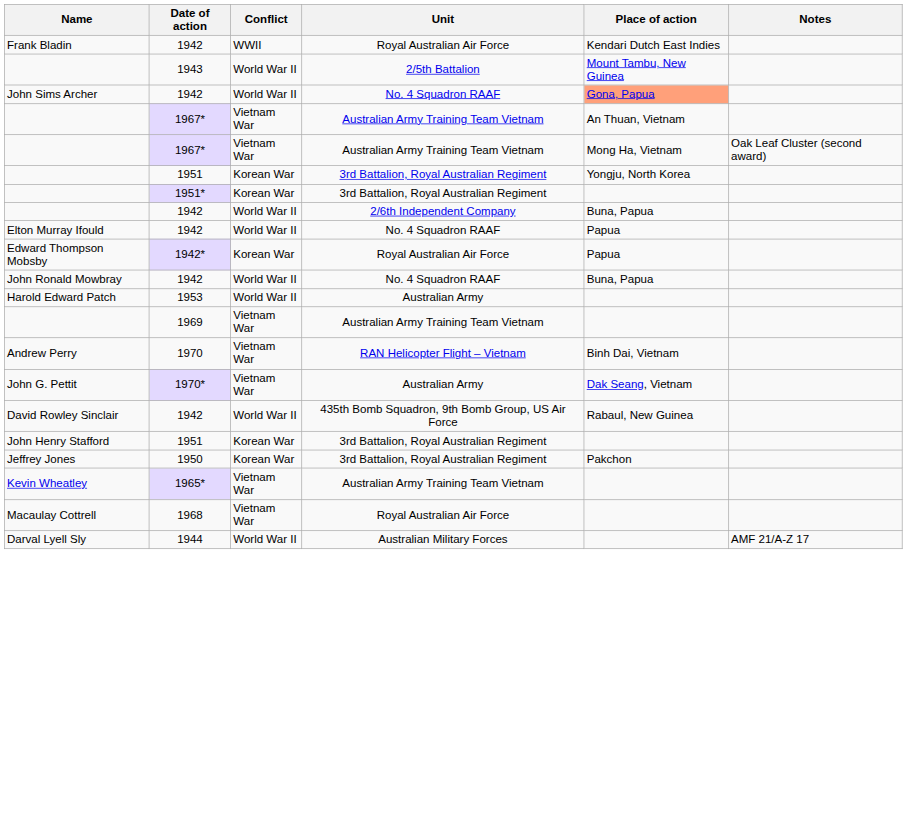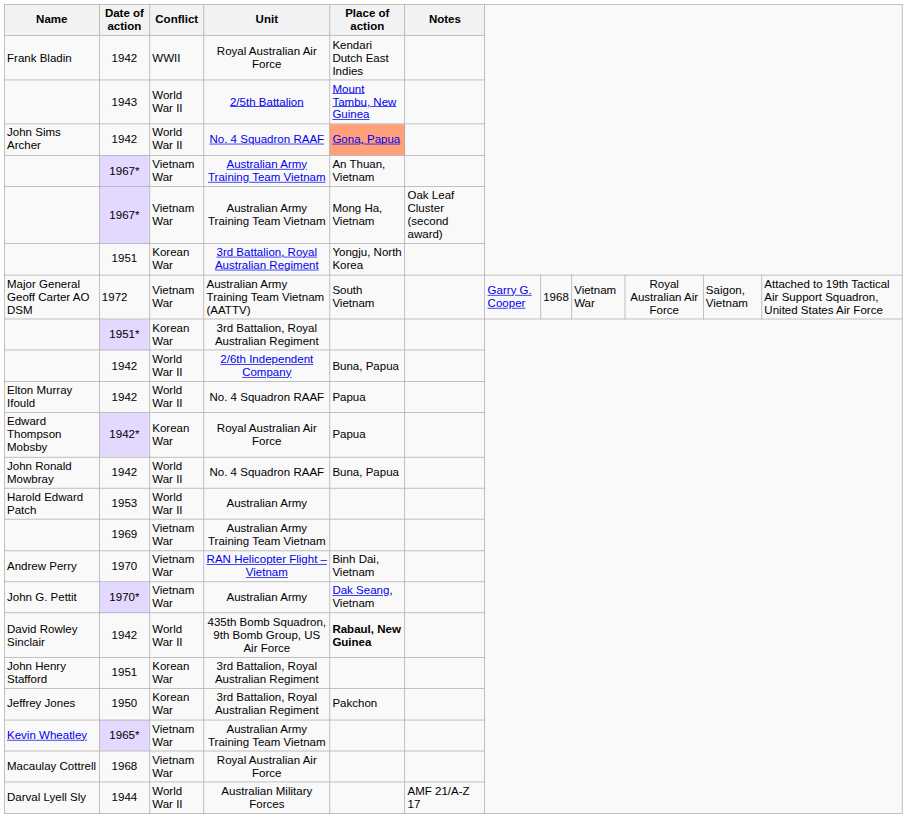+ row: Major General Geoff Carter AO DSM | 1972 | Vietnam War | Australian Army Training Team Vietnam (AATTV) | South Vietnam | Garry G. Cooper | 1968 | Vietnam War | Royal Australian Air Force | Saigon, Vietnam | Attached to 19th Tactical Air Support Squadron, United States Air Force
David Rowley Sinclair | Place of action: normal -> bold
